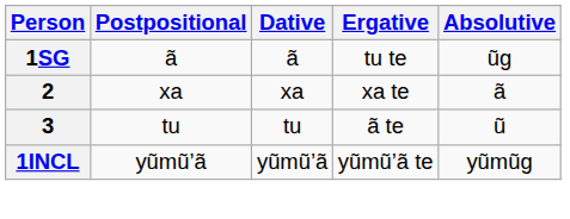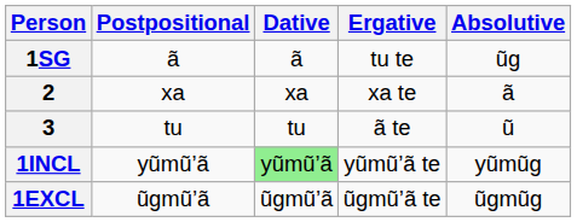1INCL | Dative: no background -> lightgreen background
+ row: 1EXCL | ũgmũ’ã | ũgmũ’ã | ũgmũ’ã te | ũgmũg
